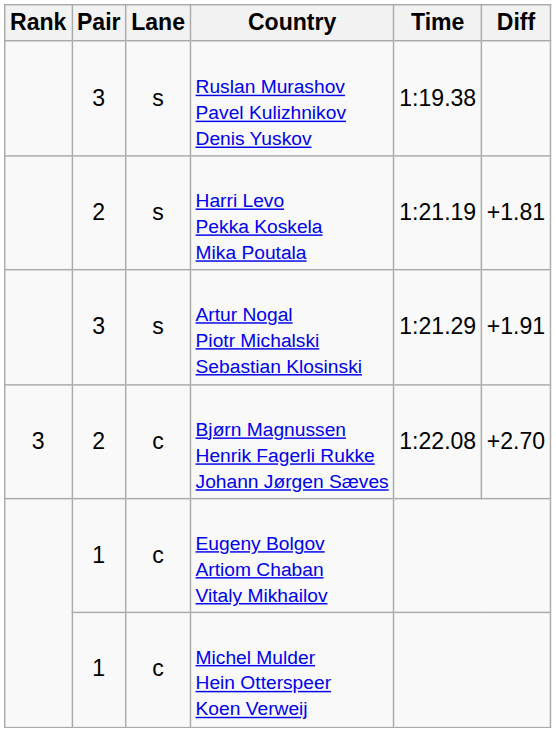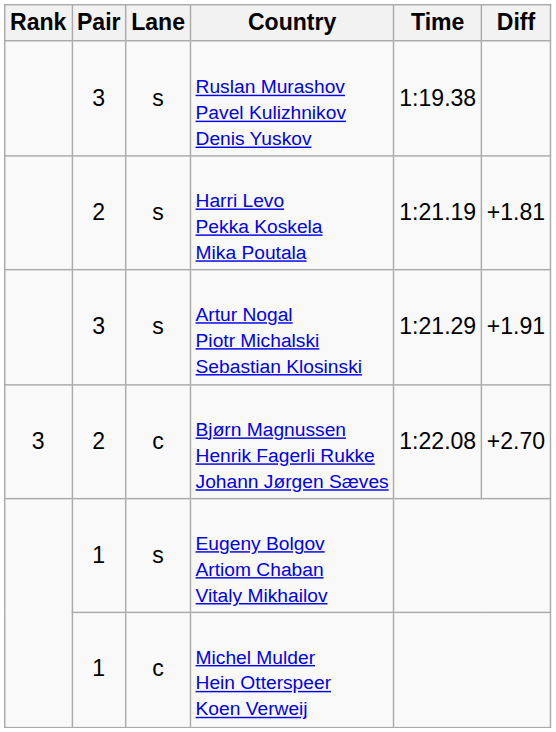Eugeny Bolgov Artiom Chaban Vitaly Mikhailov | Lane: c -> s
